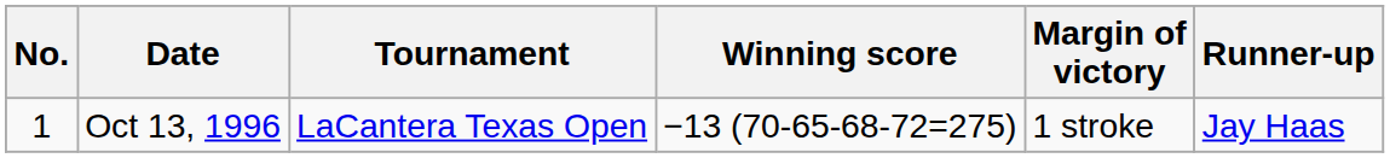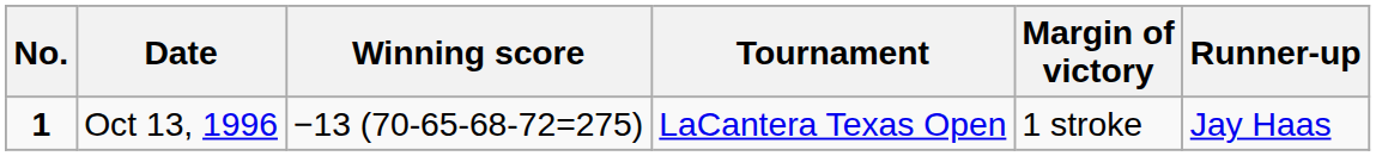columns swapped: Tournament <-> Winning score
Oct 13, 1996 | No.: normal -> bold
